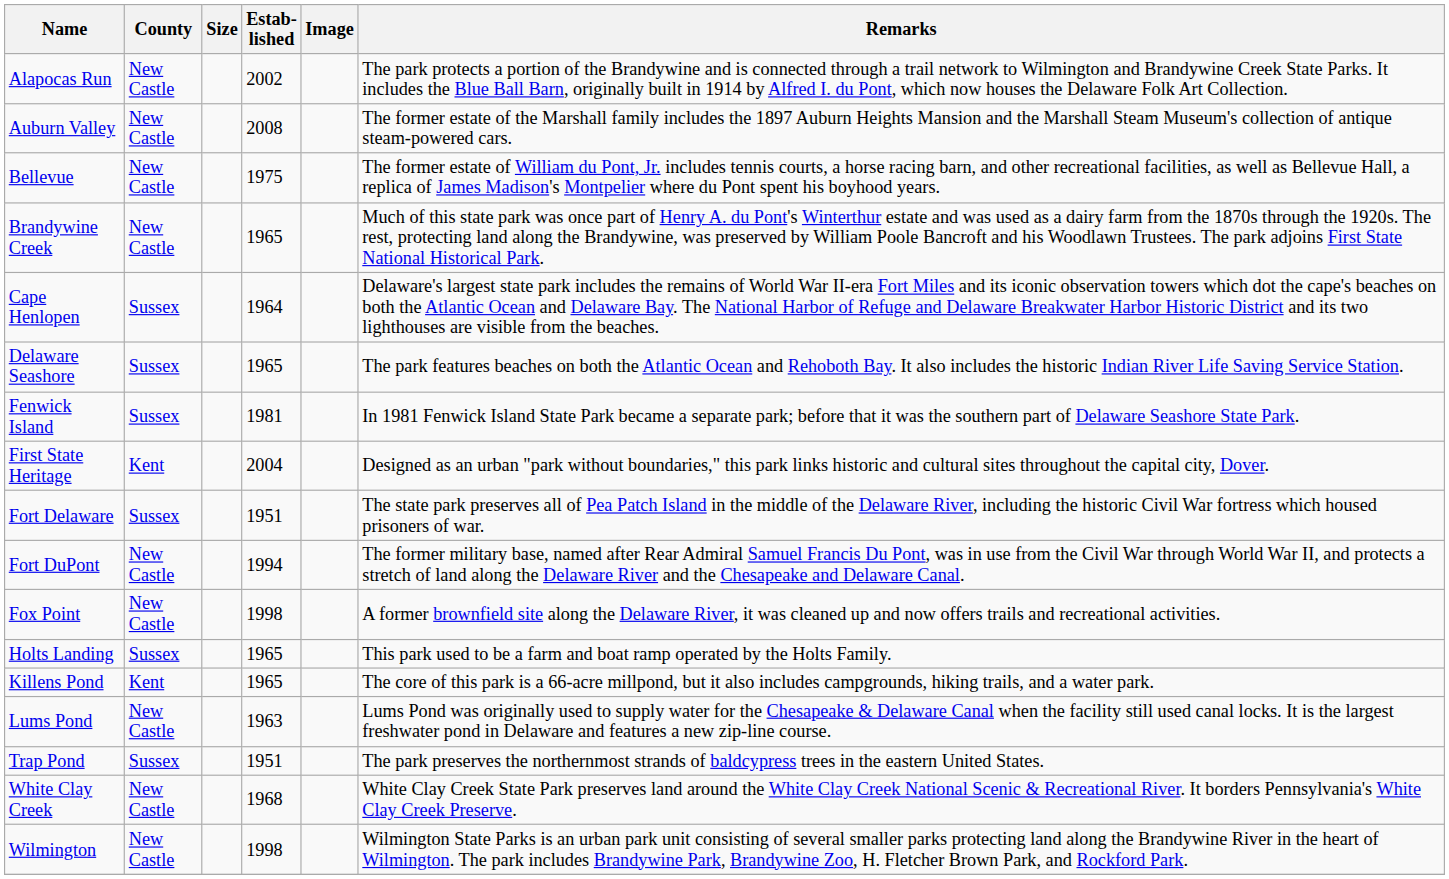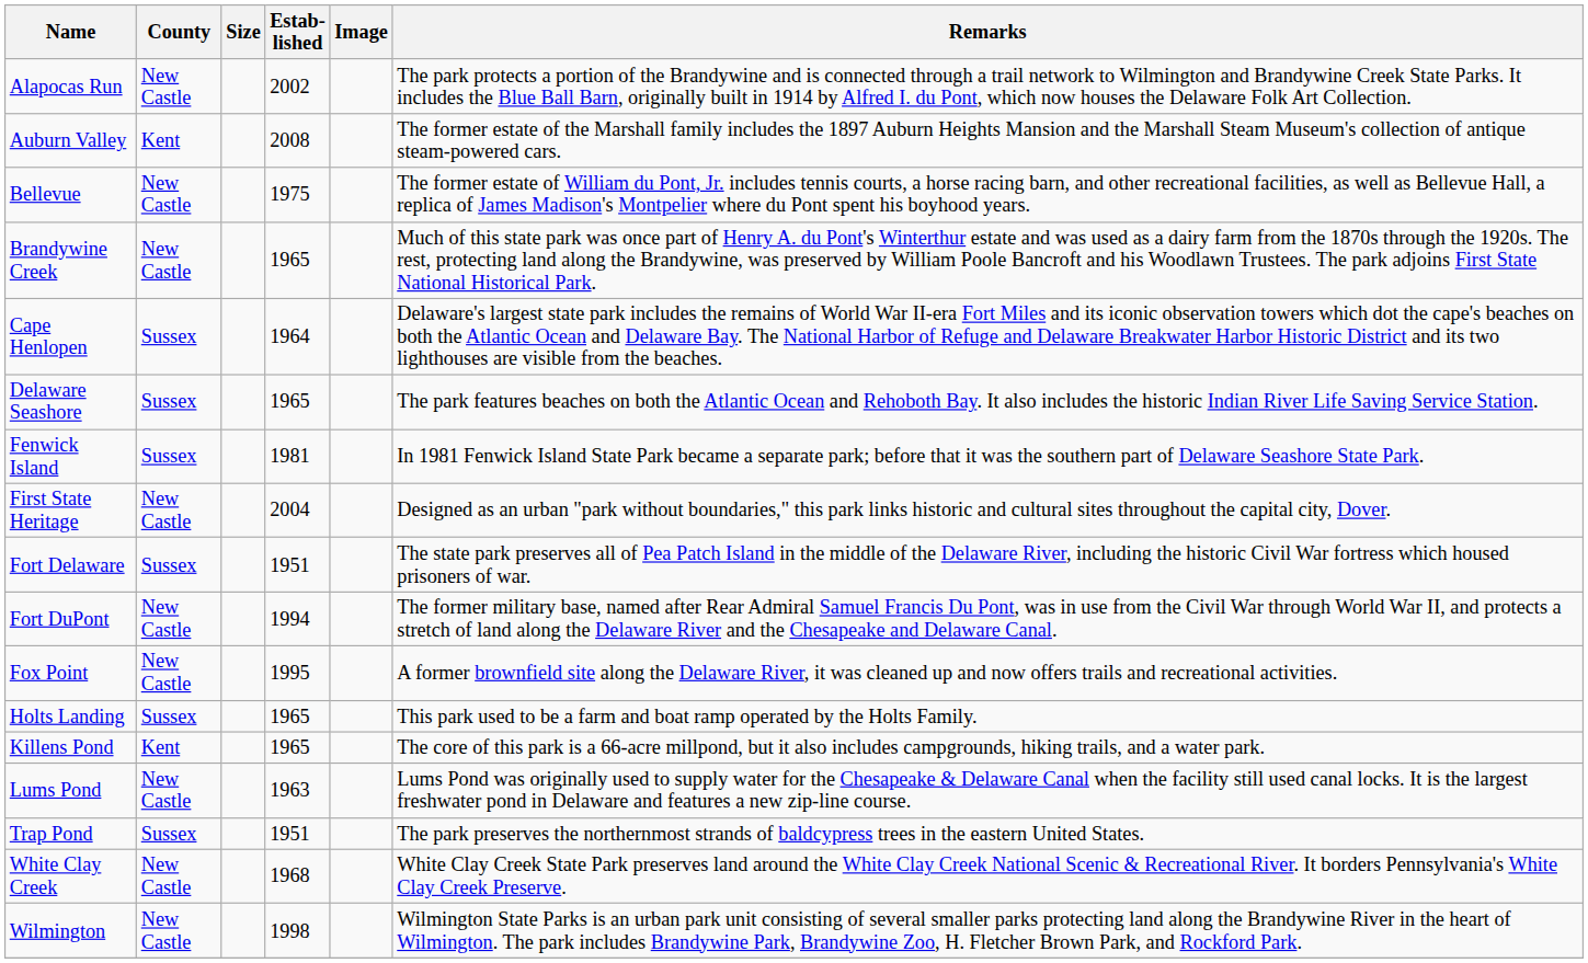Auburn Valley | County: New Castle -> Kent
First State Heritage | County: Kent -> New Castle
Fox Point | Estab- lished: 1998 -> 1995
